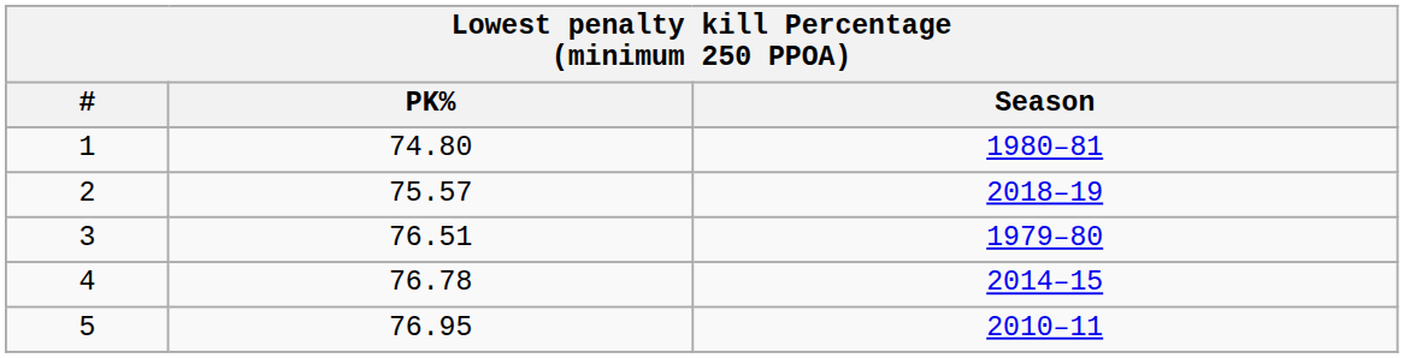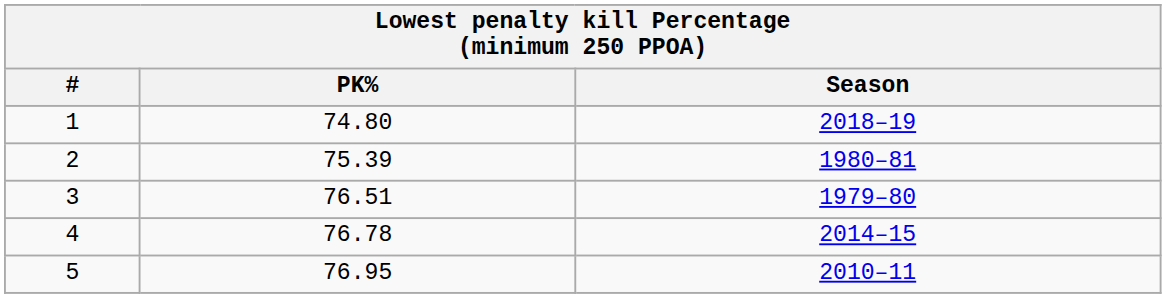1 | Season: 1980–81 -> 2018–19
2 | PK%: 75.57 -> 75.39
2 | Season: 2018–19 -> 1980–81
